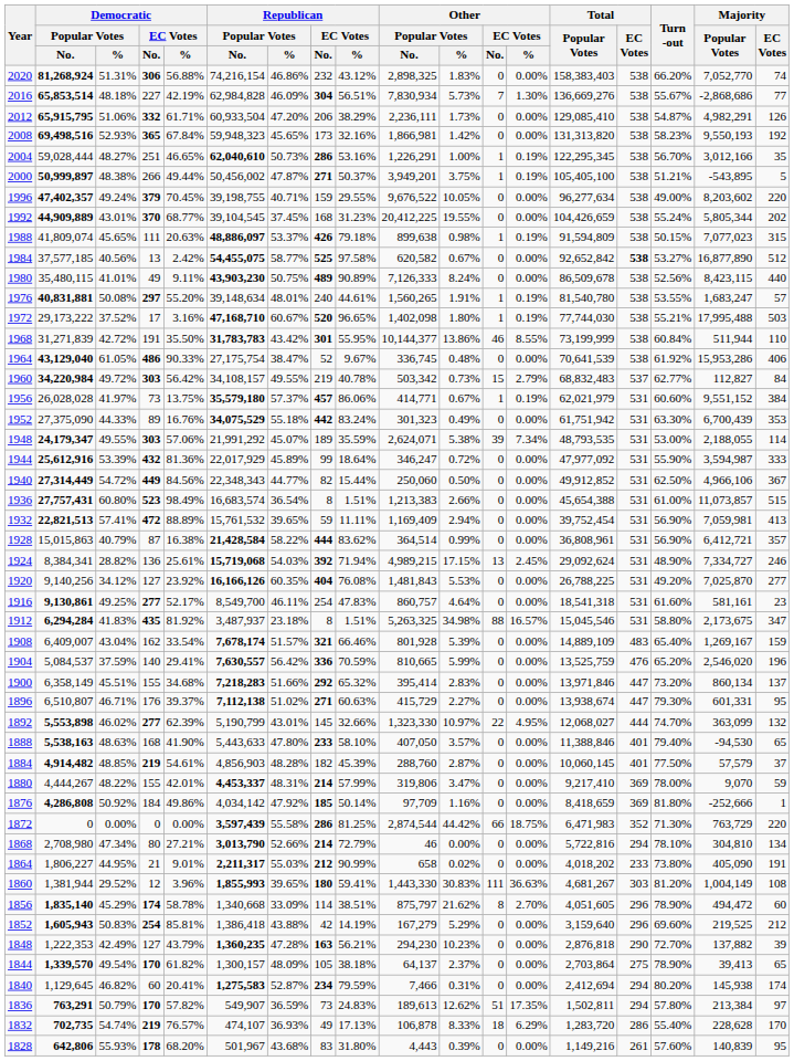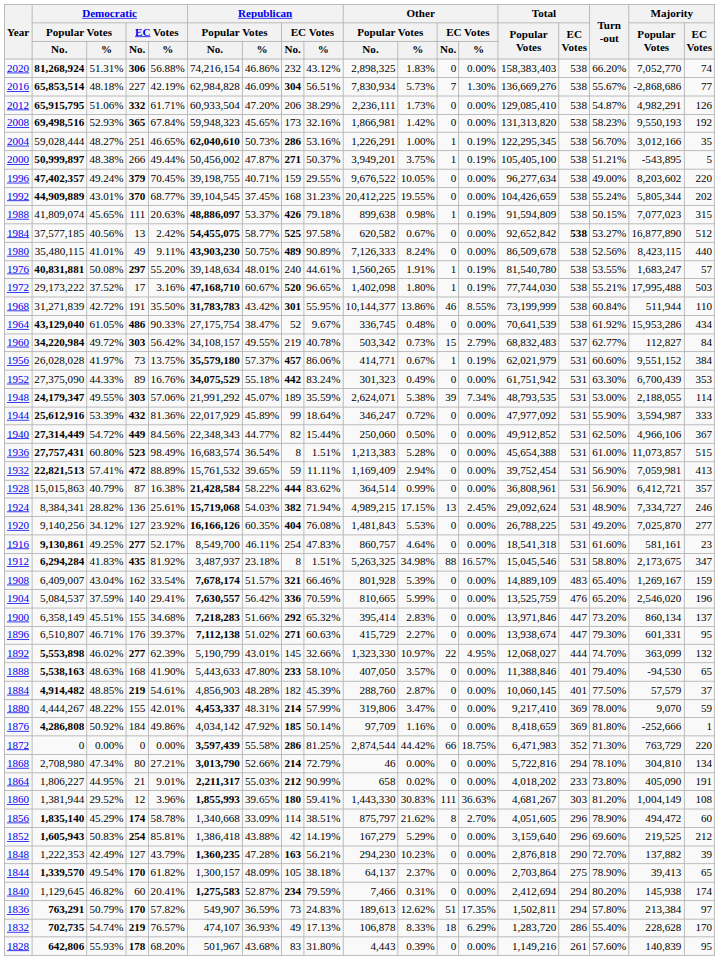1964 | Majority / EC Votes: 406 -> 434
1936 | Other / Popular Votes / %: 2.66% -> 5.28%
1924 | Republican / EC Votes / No.: 392 -> 382
